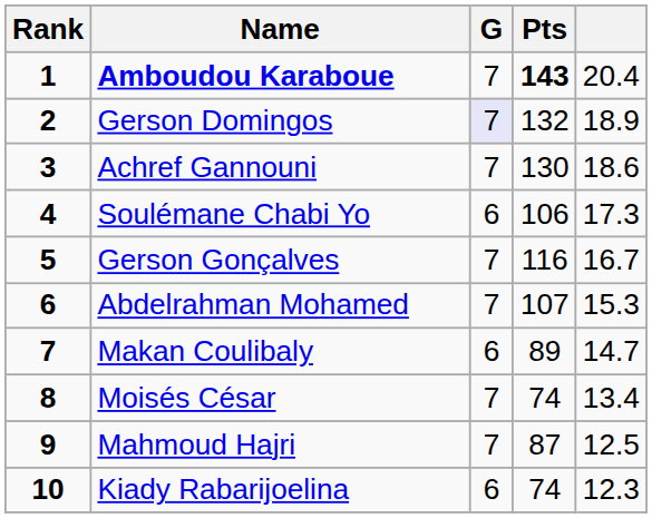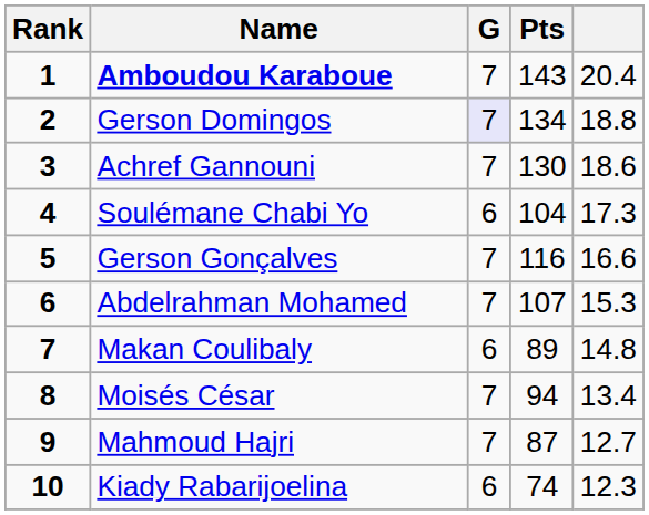Amboudou Karaboue | Pts: bold -> normal
Gerson Domingos | Pts: 132 -> 134
Gerson Domingos | column 5: 18.9 -> 18.8
Soulémane Chabi Yo | Pts: 106 -> 104
Gerson Gonçalves | column 5: 16.7 -> 16.6
Makan Coulibaly | column 5: 14.7 -> 14.8
Moisés César | Pts: 74 -> 94
Mahmoud Hajri | column 5: 12.5 -> 12.7
